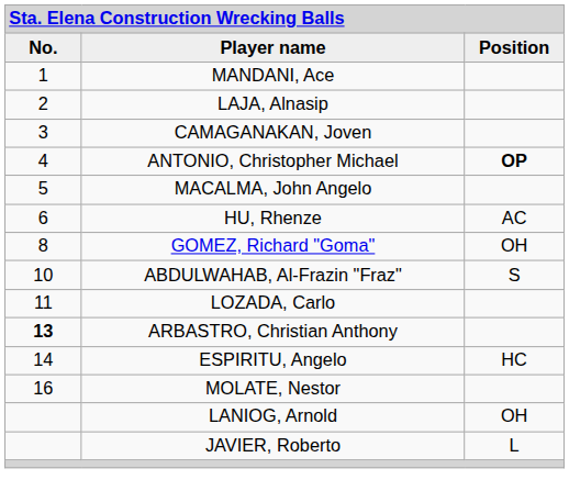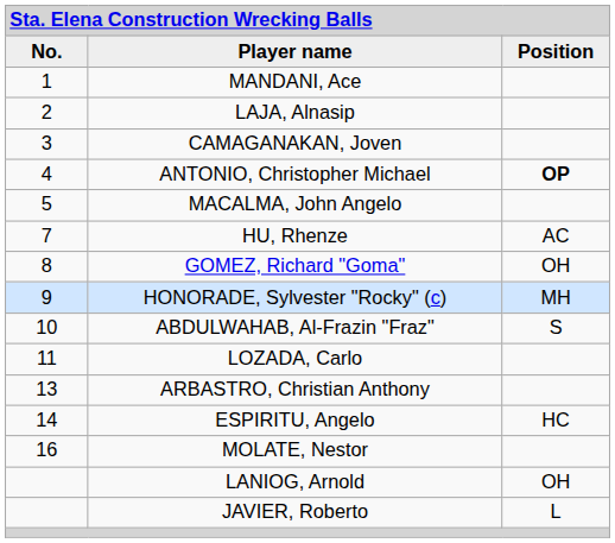HU, Rhenze | column 1: 6 -> 7
+ row: 9 | HONORADE, Sylvester "Rocky" (c) | MH
ARBASTRO, Christian Anthony | column 1: bold -> normal
